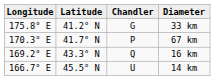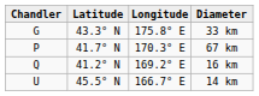columns swapped: Chandler <-> Longitude
33 km | Latitude: 41.2° N -> 43.3° N
16 km | Latitude: 43.3° N -> 41.2° N
